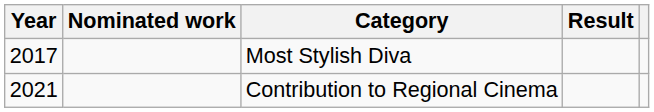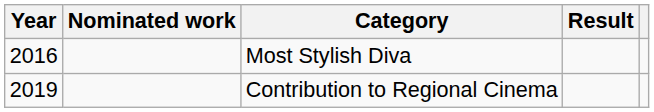Most Stylish Diva | Year: 2017 -> 2016
Contribution to Regional Cinema | Year: 2021 -> 2019
